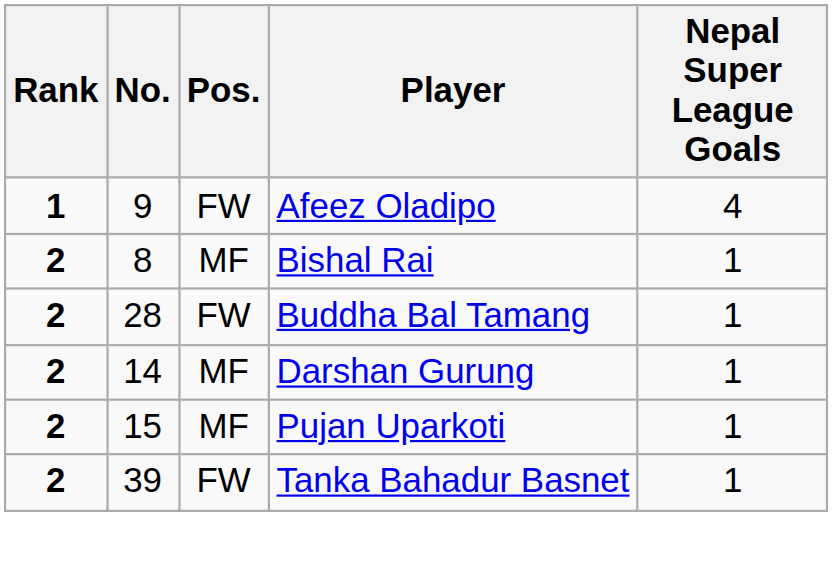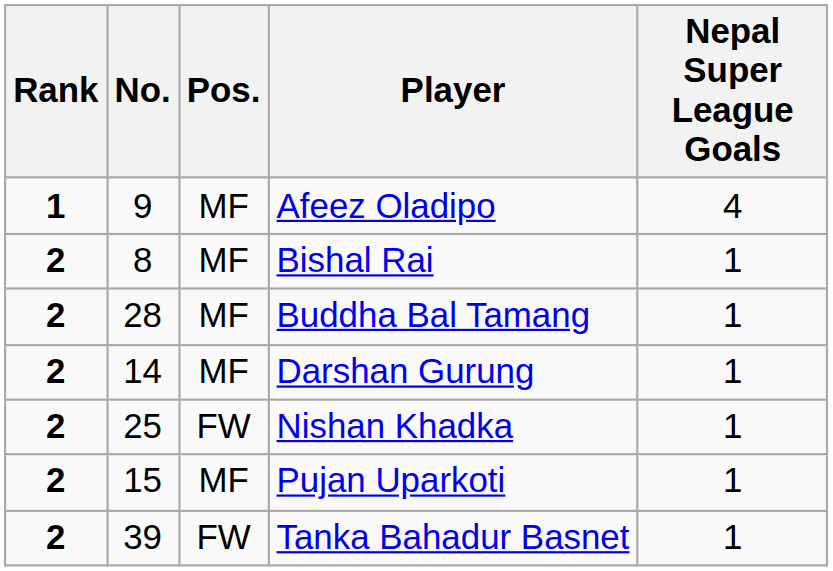Afeez Oladipo | Pos.: FW -> MF
Buddha Bal Tamang | Pos.: FW -> MF
+ row: 2 | 25 | FW | Nishan Khadka | 1
